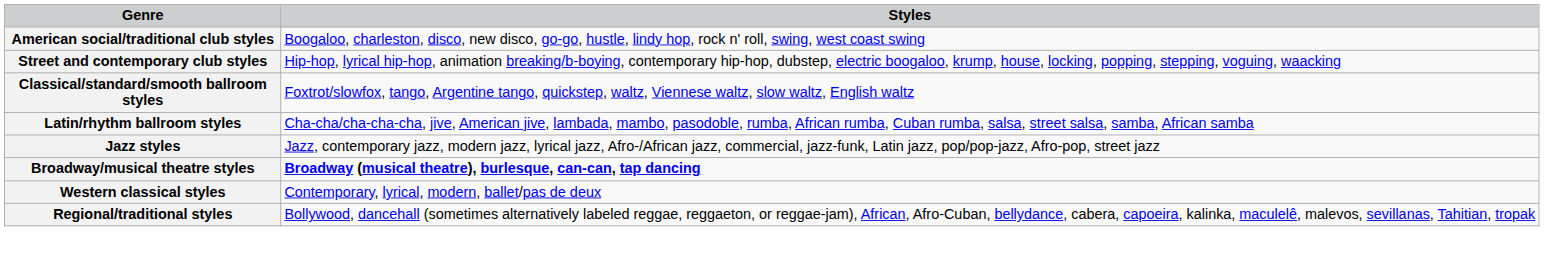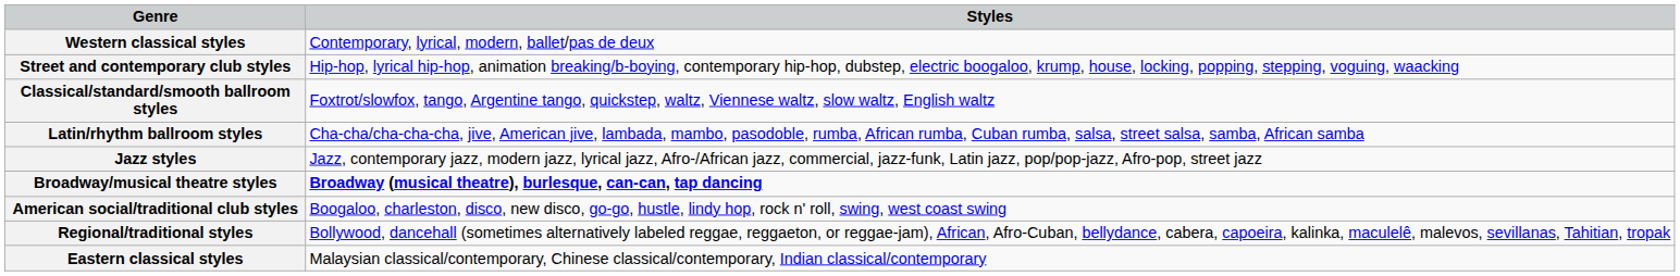rows swapped: Western classical styles <-> American social/traditional club styles
+ row: Eastern classical styles | Malaysian classical/contemporary, Chinese classical/contemporary, Indian classical/contemporary
